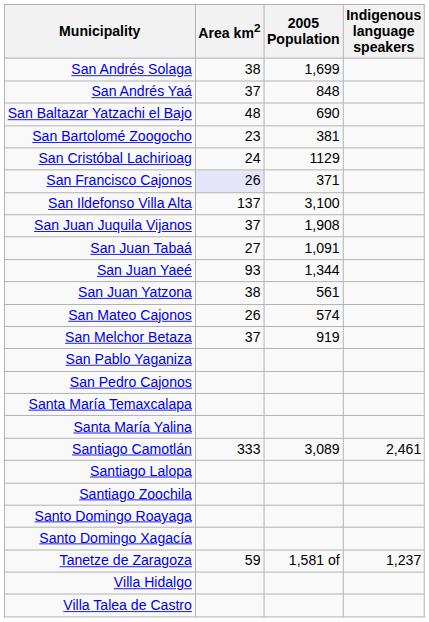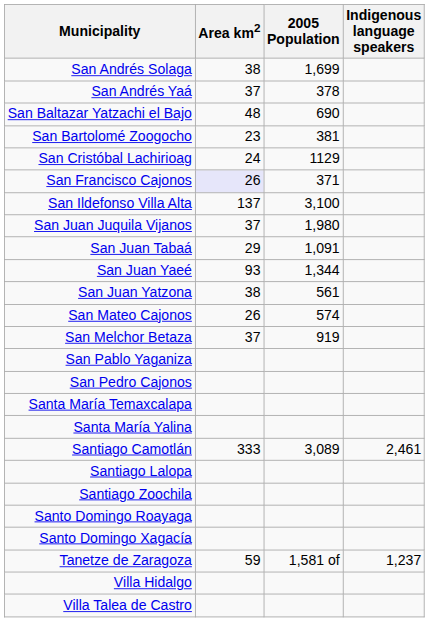San Andrés Yaá | 2005 Population: 848 -> 378
San Juan Juquila Vijanos | 2005 Population: 1,908 -> 1,980
San Juan Tabaá | Area km2: 27 -> 29
